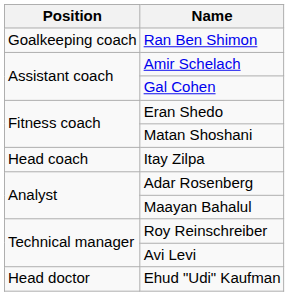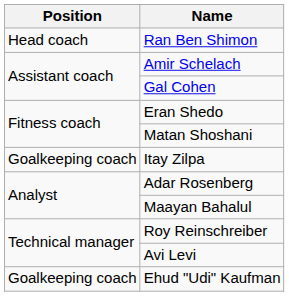Ran Ben Shimon | Position: Goalkeeping coach -> Head coach
Itay Zilpa | Position: Head coach -> Goalkeeping coach
Ehud "Udi" Kaufman | Position: Head doctor -> Goalkeeping coach
